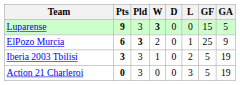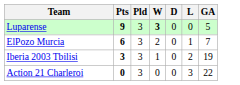- column: GF | 15 | 25 | 5 | 5
ElPozo Murcia | Pld: bold -> normal
ElPozo Murcia | GA: 9 -> 7
Action 21 Charleroi | GA: 19 -> 22
